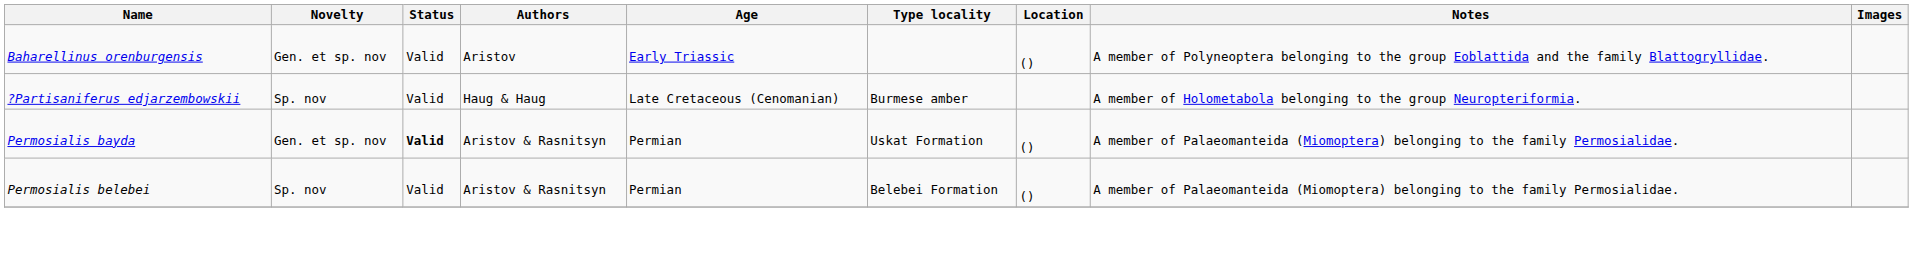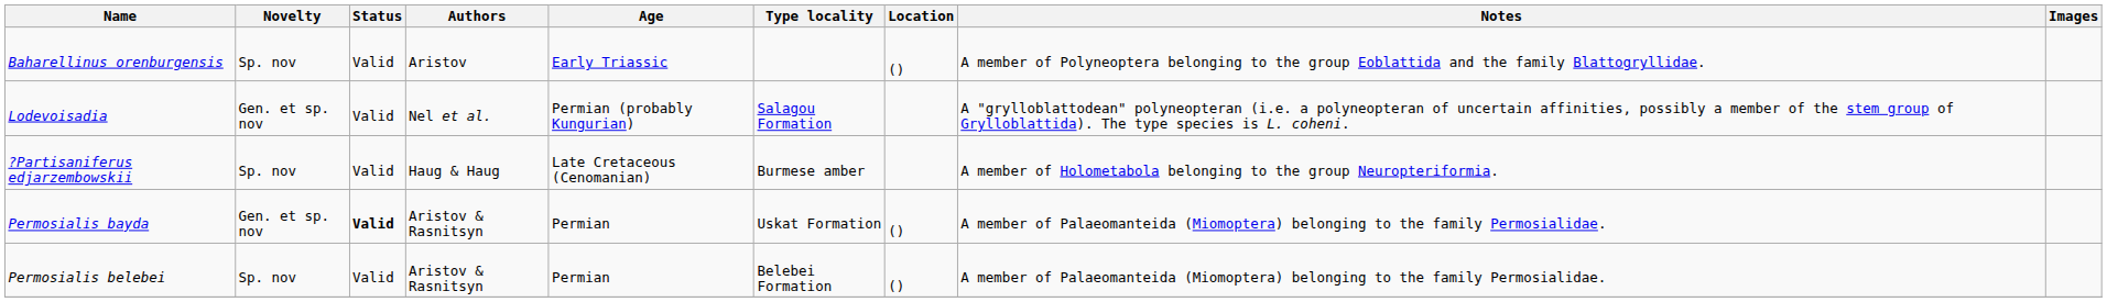Baharellinus orenburgensis | Novelty: Gen. et sp. nov -> Sp. nov
+ row: Lodevoisadia | Gen. et sp. nov | Valid | Nel et al. | Permian (probably Kungurian) | Salagou Formation | A "grylloblattodean" polyneopteran (i.e. a polyneopteran of uncertain affinities, possibly a member of the stem group of Grylloblattida). The type species is L. coheni.
